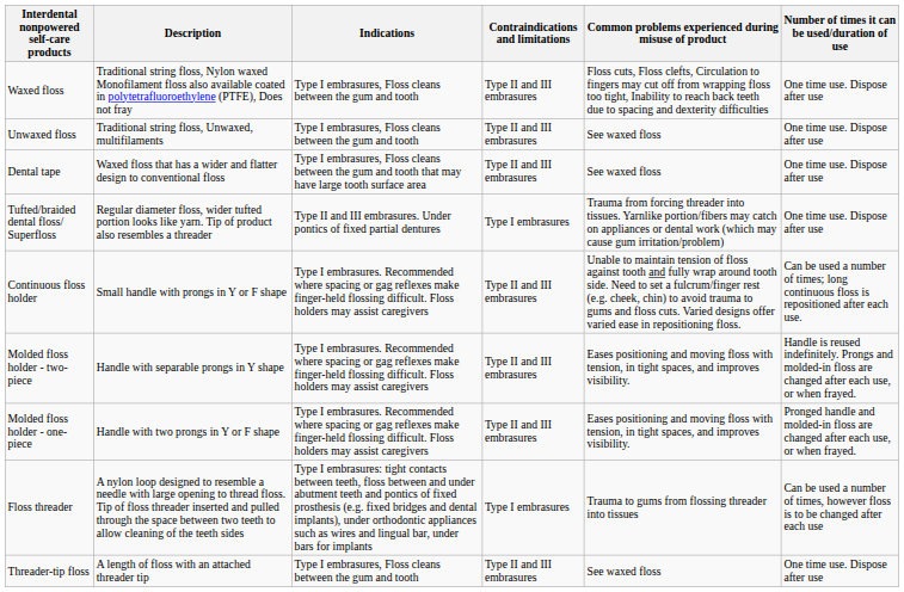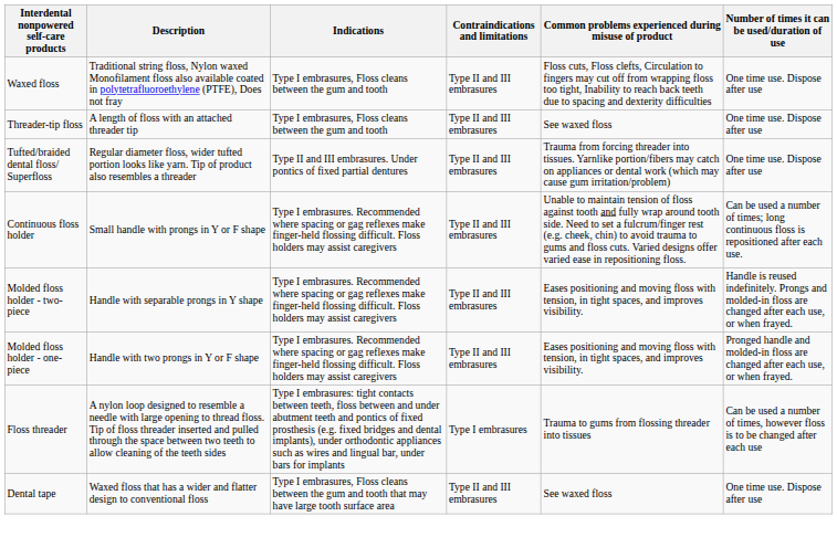- row: Unwaxed floss | Traditional string floss, Unwaxed, multifilaments | Type I embrasures, Floss cleans between the gum and tooth | Type II and III embrasures | See waxed floss | One time use. Dispose after use
rows swapped: Dental tape <-> Threader-tip floss
Tufted/braided dental floss/ Superfloss | Contraindications and limitations: Type I embrasures -> Type II and III embrasures
